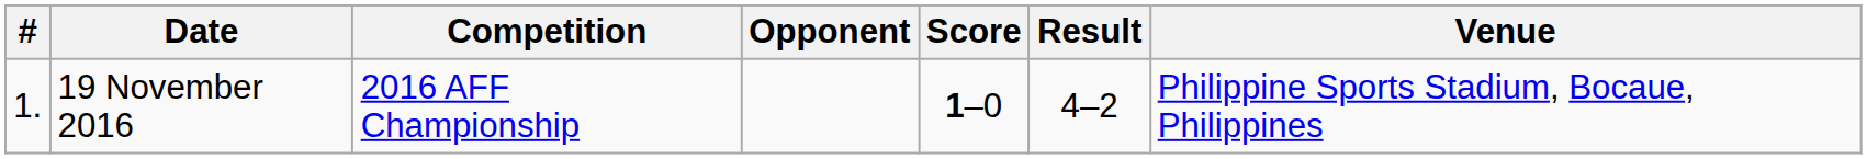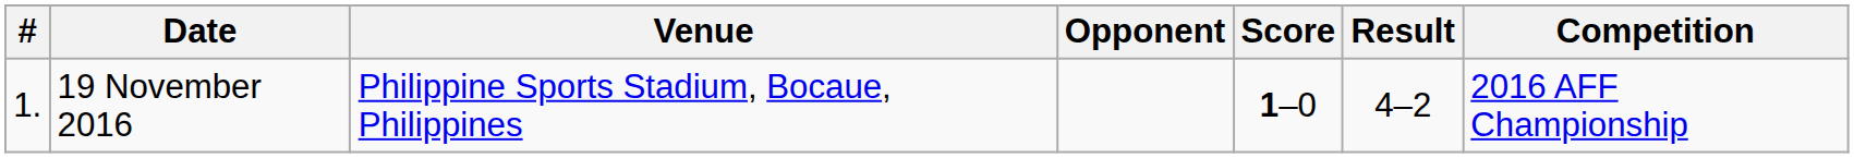columns swapped: Venue <-> Competition
